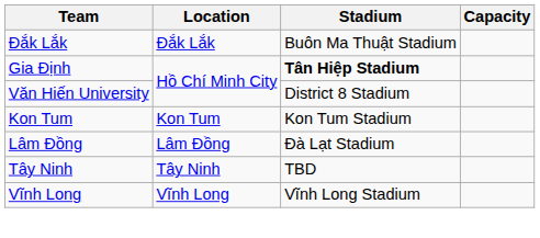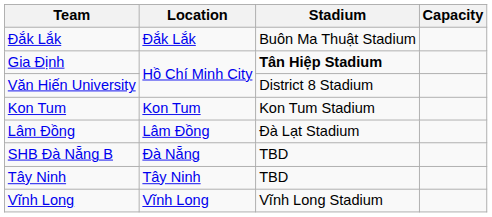+ row: SHB Đà Nẵng B | Đà Nẵng | TBD
